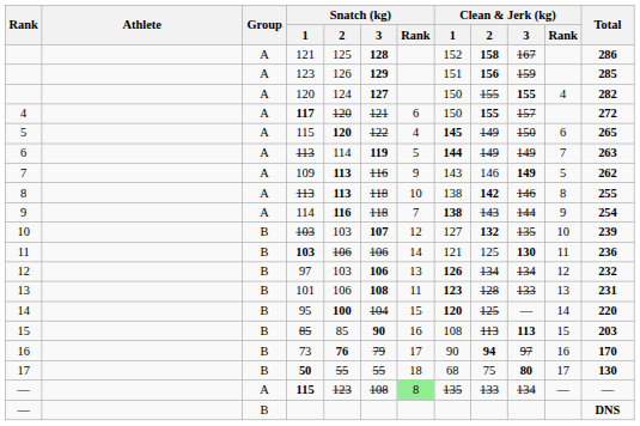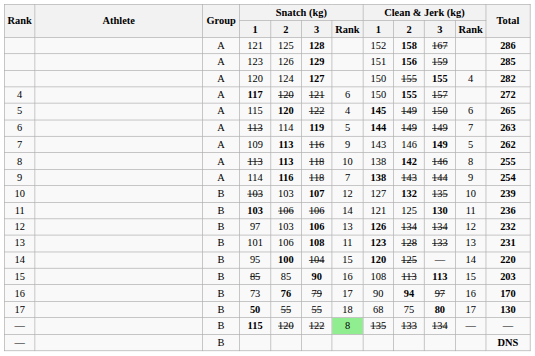— / 115 | Group: A -> B
— / 115 | Snatch (kg) / 2: 123 -> 120
— / 115 | Snatch (kg) / 3: 108 -> 122
